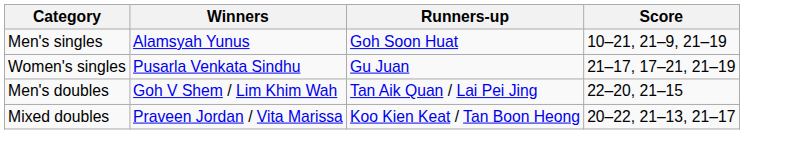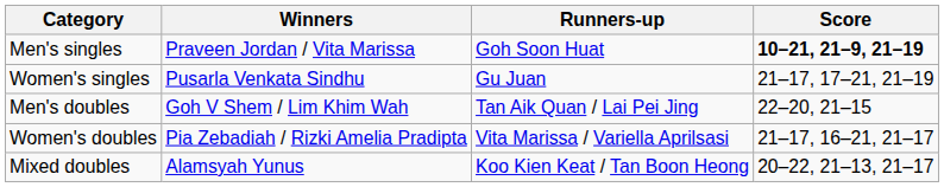Men's singles | Winners: Alamsyah Yunus -> Praveen Jordan / Vita Marissa
Men's singles | Score: normal -> bold
+ row: Women's doubles | Pia Zebadiah / Rizki Amelia Pradipta | Vita Marissa / Variella Aprilsasi | 21–17, 16–21, 21–17
Mixed doubles | Winners: Praveen Jordan / Vita Marissa -> Alamsyah Yunus
